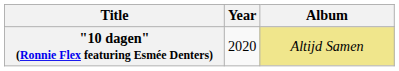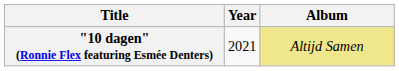"10 dagen" (Ronnie Flex featuring Esmée Denters) | Year: 2020 -> 2021
